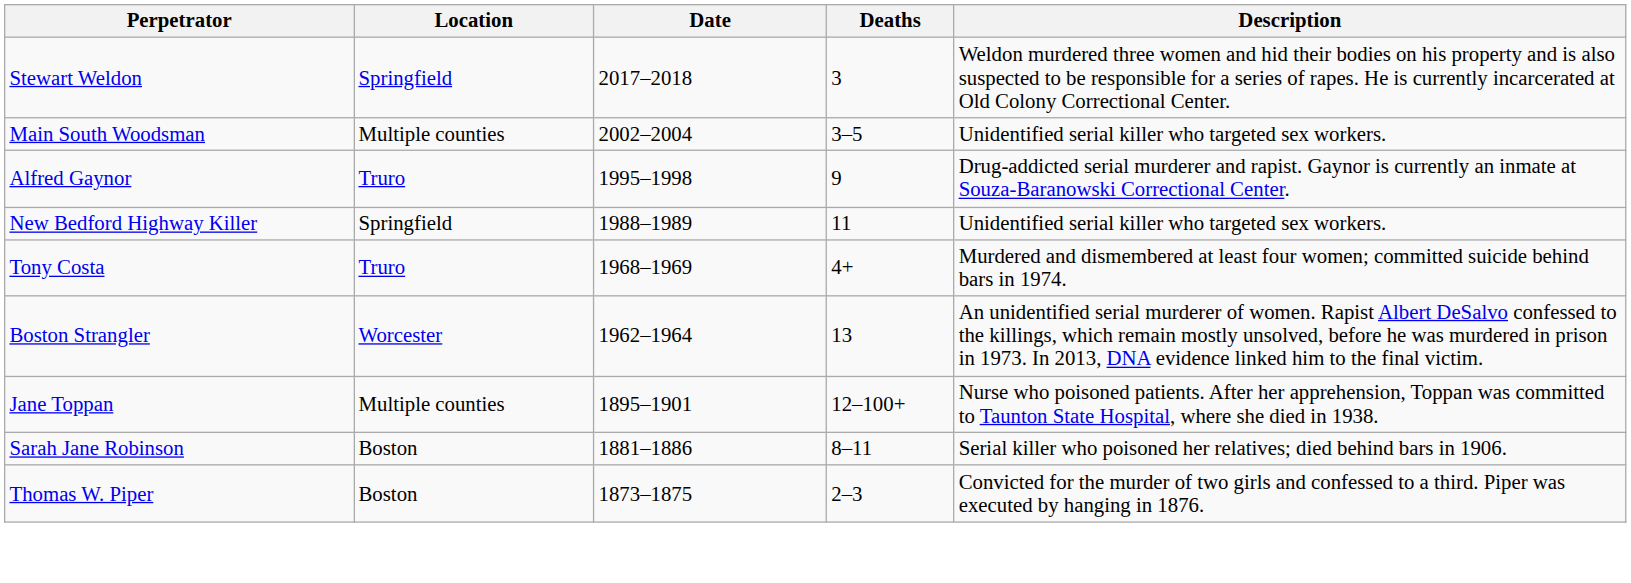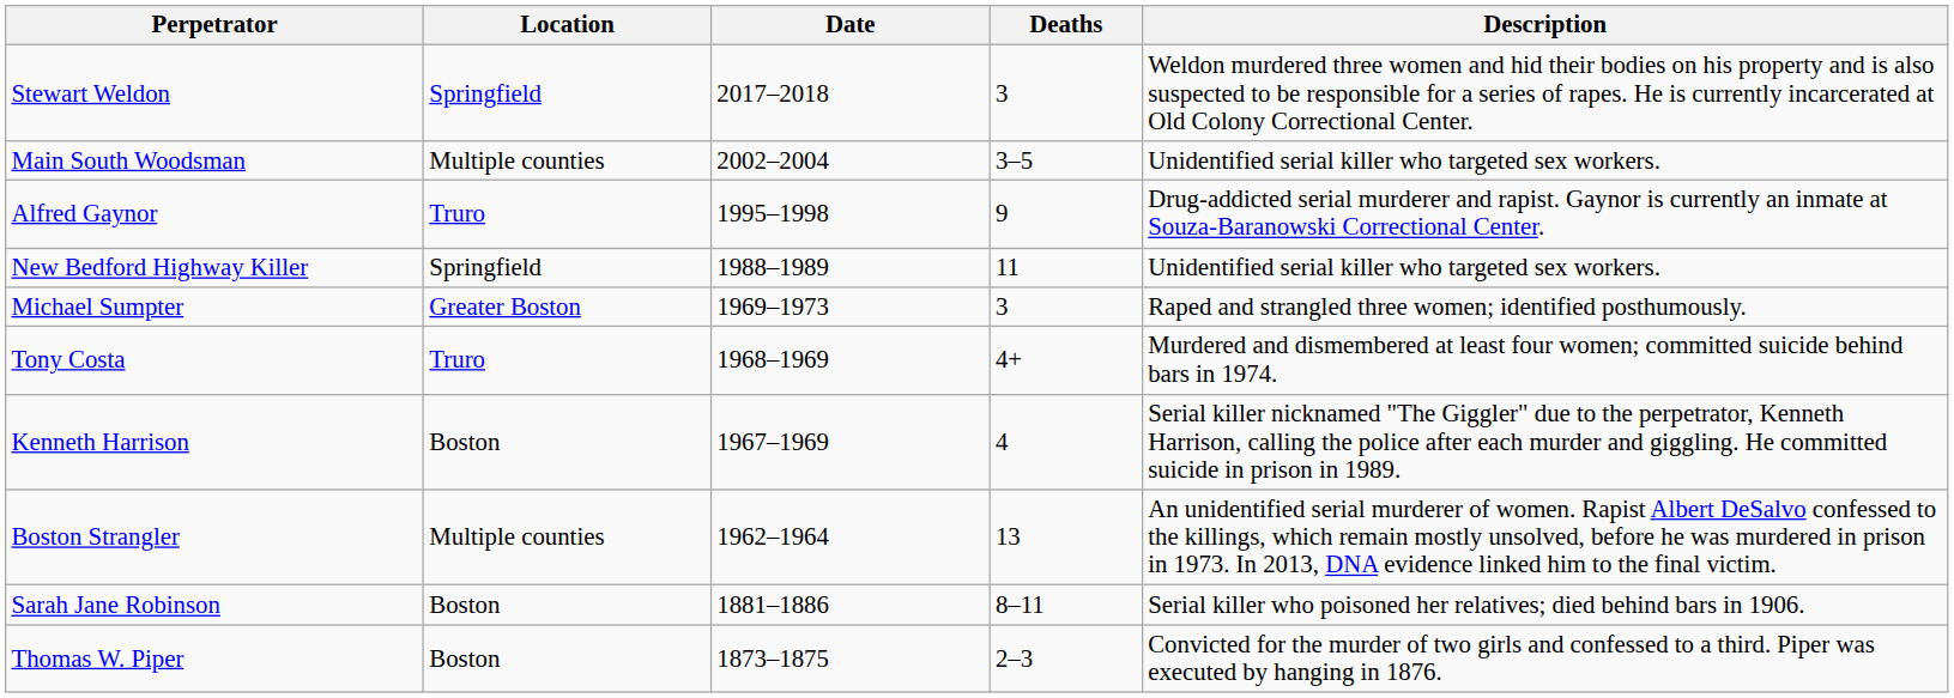+ row: Michael Sumpter | Greater Boston | 1969–1973 | 3 | Raped and strangled three women; identified posthumously.
+ row: Kenneth Harrison | Boston | 1967–1969 | 4 | Serial killer nicknamed "The Giggler" due to the perpetrator, Kenneth Harrison, calling the police after each murder and giggling. He committed suicide in prison in 1989.
Boston Strangler | Location: Worcester -> Multiple counties
- row: Jane Toppan | Multiple counties | 1895–1901 | 12–100+ | Nurse who poisoned patients. After her apprehension, Toppan was committed to Taunton State Hospital, where she died in 1938.
